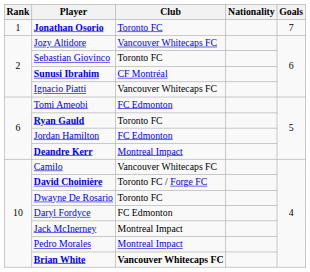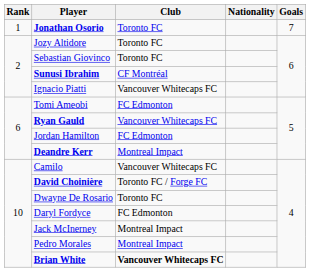Jozy Altidore | Club: Vancouver Whitecaps FC -> Toronto FC
Ryan Gauld | Club: Toronto FC -> Vancouver Whitecaps FC
